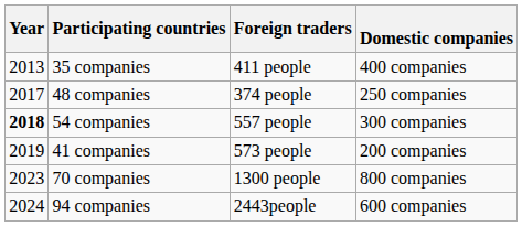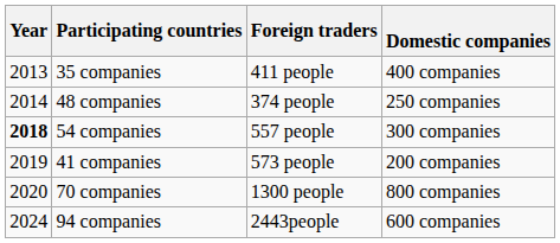48 companies | Year: 2017 -> 2014
70 companies | Year: 2023 -> 2020
